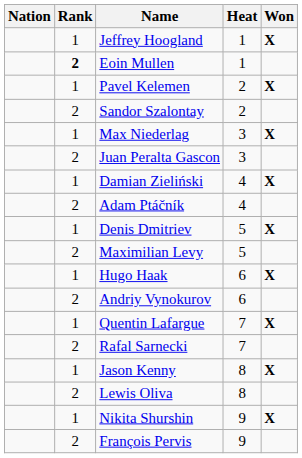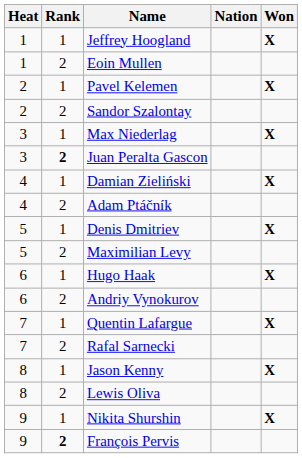columns swapped: Heat <-> Nation
Eoin Mullen | Rank: bold -> normal
Juan Peralta Gascon | Rank: normal -> bold
François Pervis | Rank: normal -> bold
